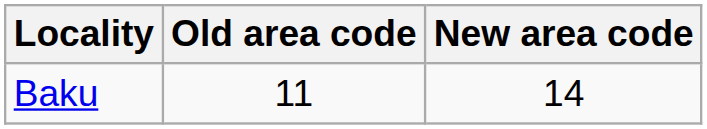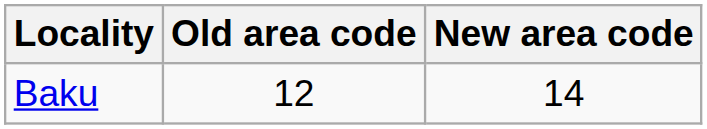Baku | Old area code: 11 -> 12
